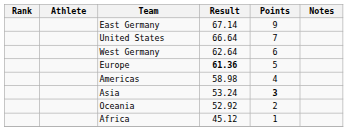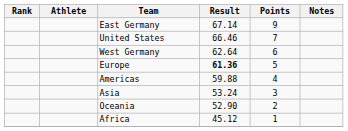United States | Result: 66.64 -> 66.46
Americas | Result: 58.98 -> 59.88
Asia | Points: bold -> normal
Oceania | Result: 52.92 -> 52.90
